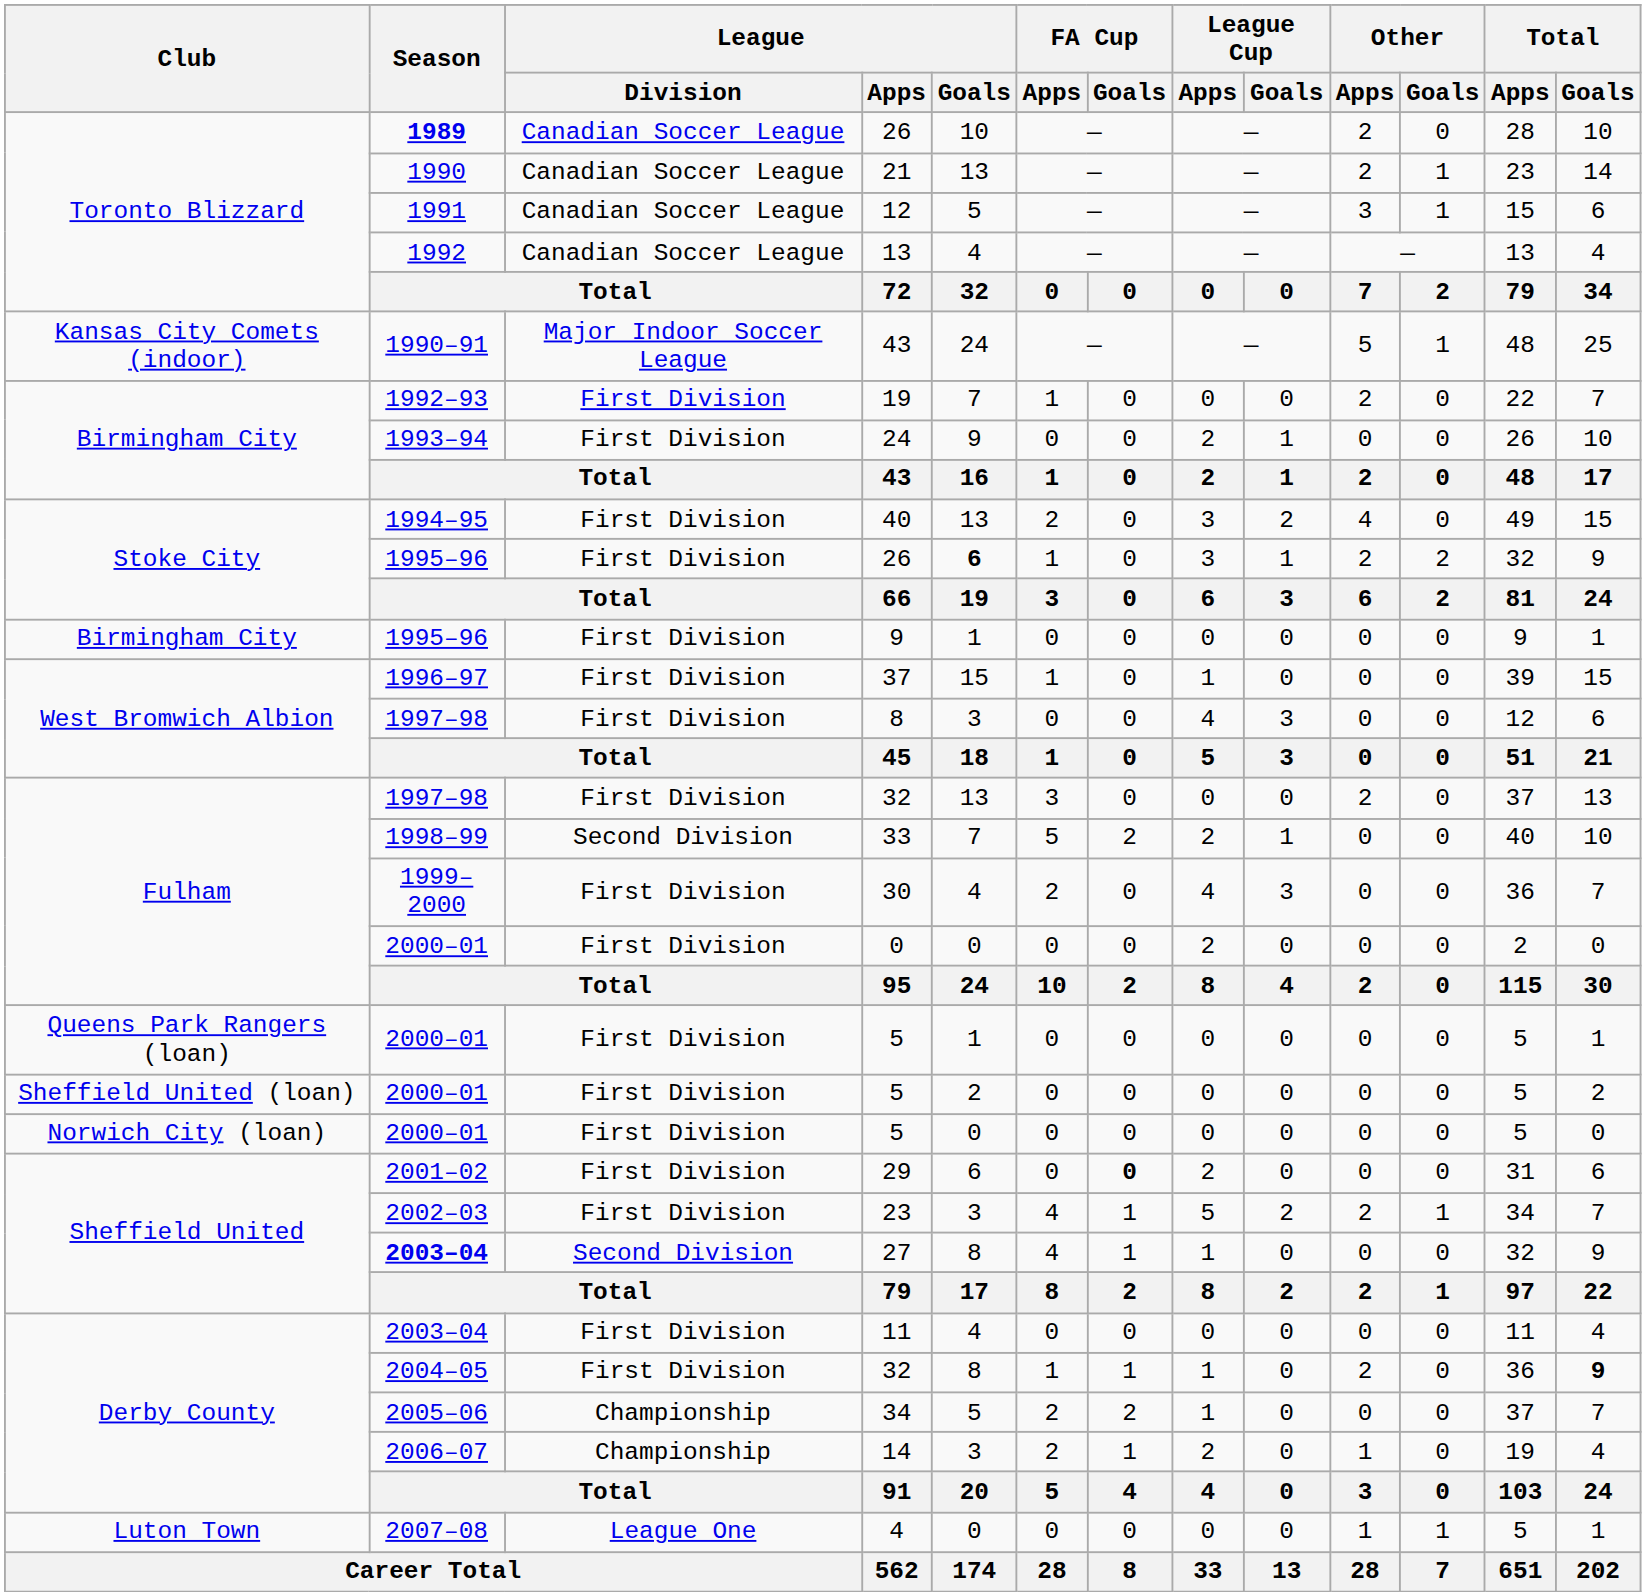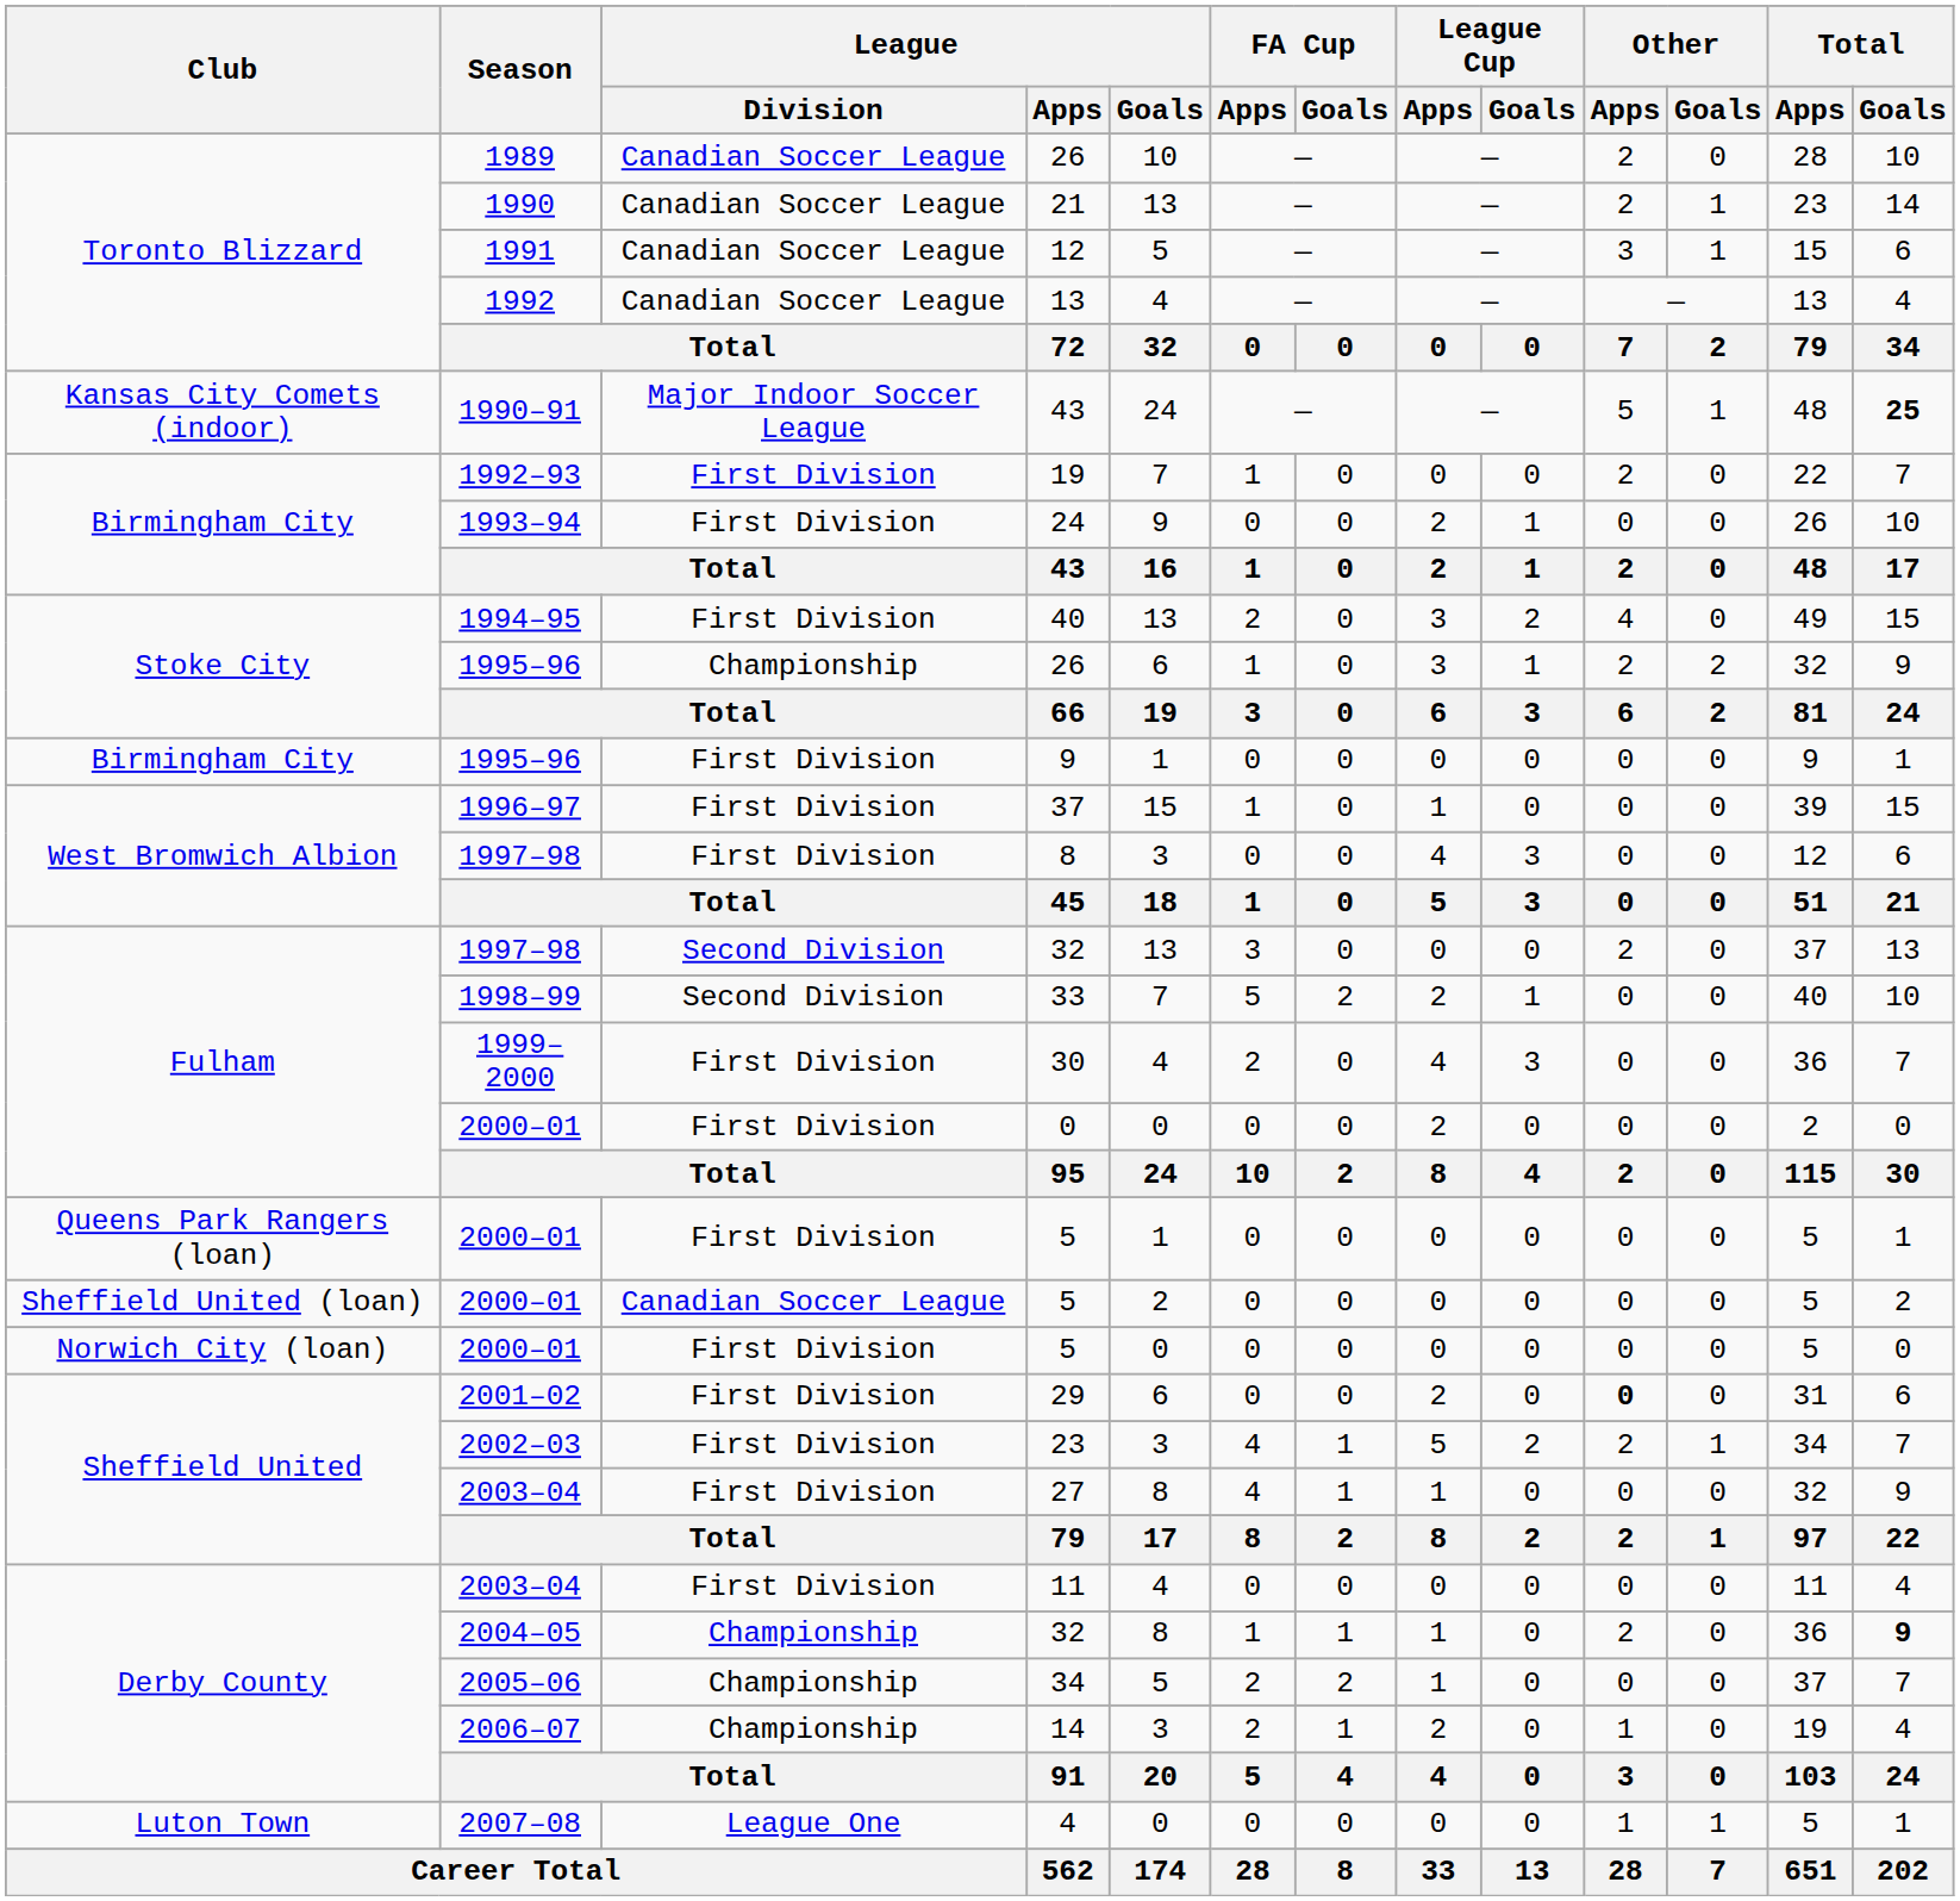Toronto Blizzard / 26 | Season: bold -> normal
Kansas City Comets (indoor) / 43 | Total / Goals: normal -> bold
Stoke City / 26 | League / Division: First Division -> Championship
Stoke City / 26 | League / Goals: bold -> normal
Fulham / 32 | League / Division: First Division -> Second Division
Sheffield United (loan) / 5 | League / Division: First Division -> Canadian Soccer League
29 | FA Cup / Goals: bold -> normal
29 | Other / Apps: normal -> bold
27 | Season: bold -> normal
27 | League / Division: Second Division -> First Division
Derby County / 32 | League / Division: First Division -> Championship
